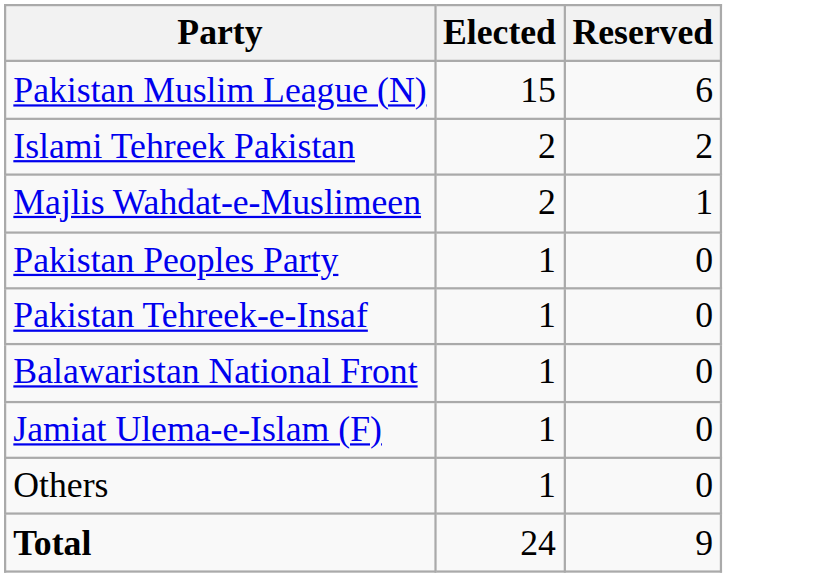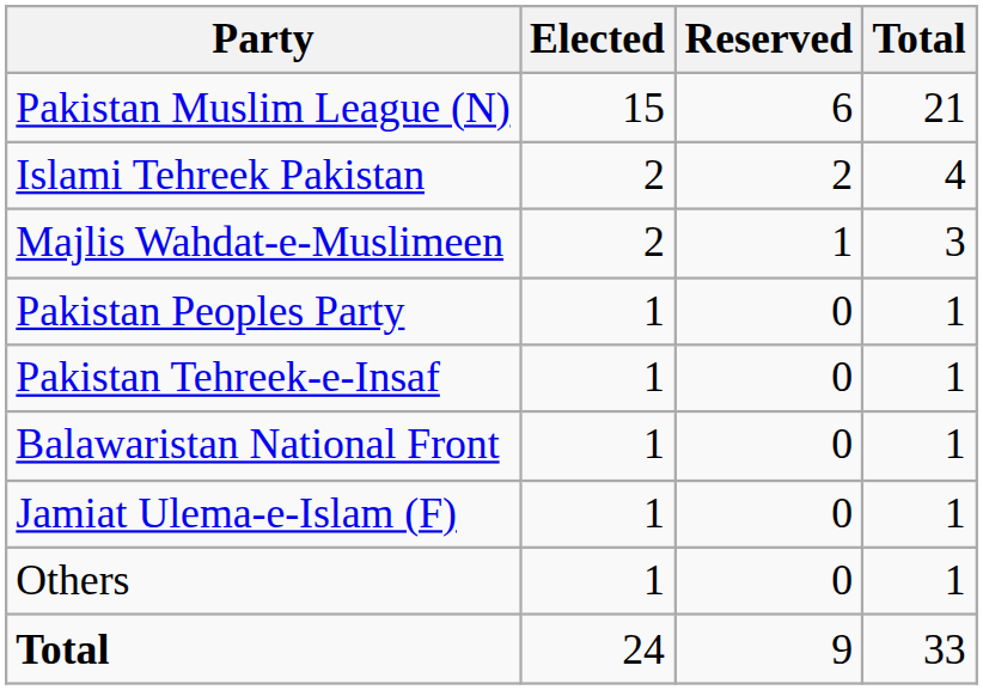+ column: Total | 21 | 4 | 3 | 1 | 1 | 1 | 1 | 1 | 33
